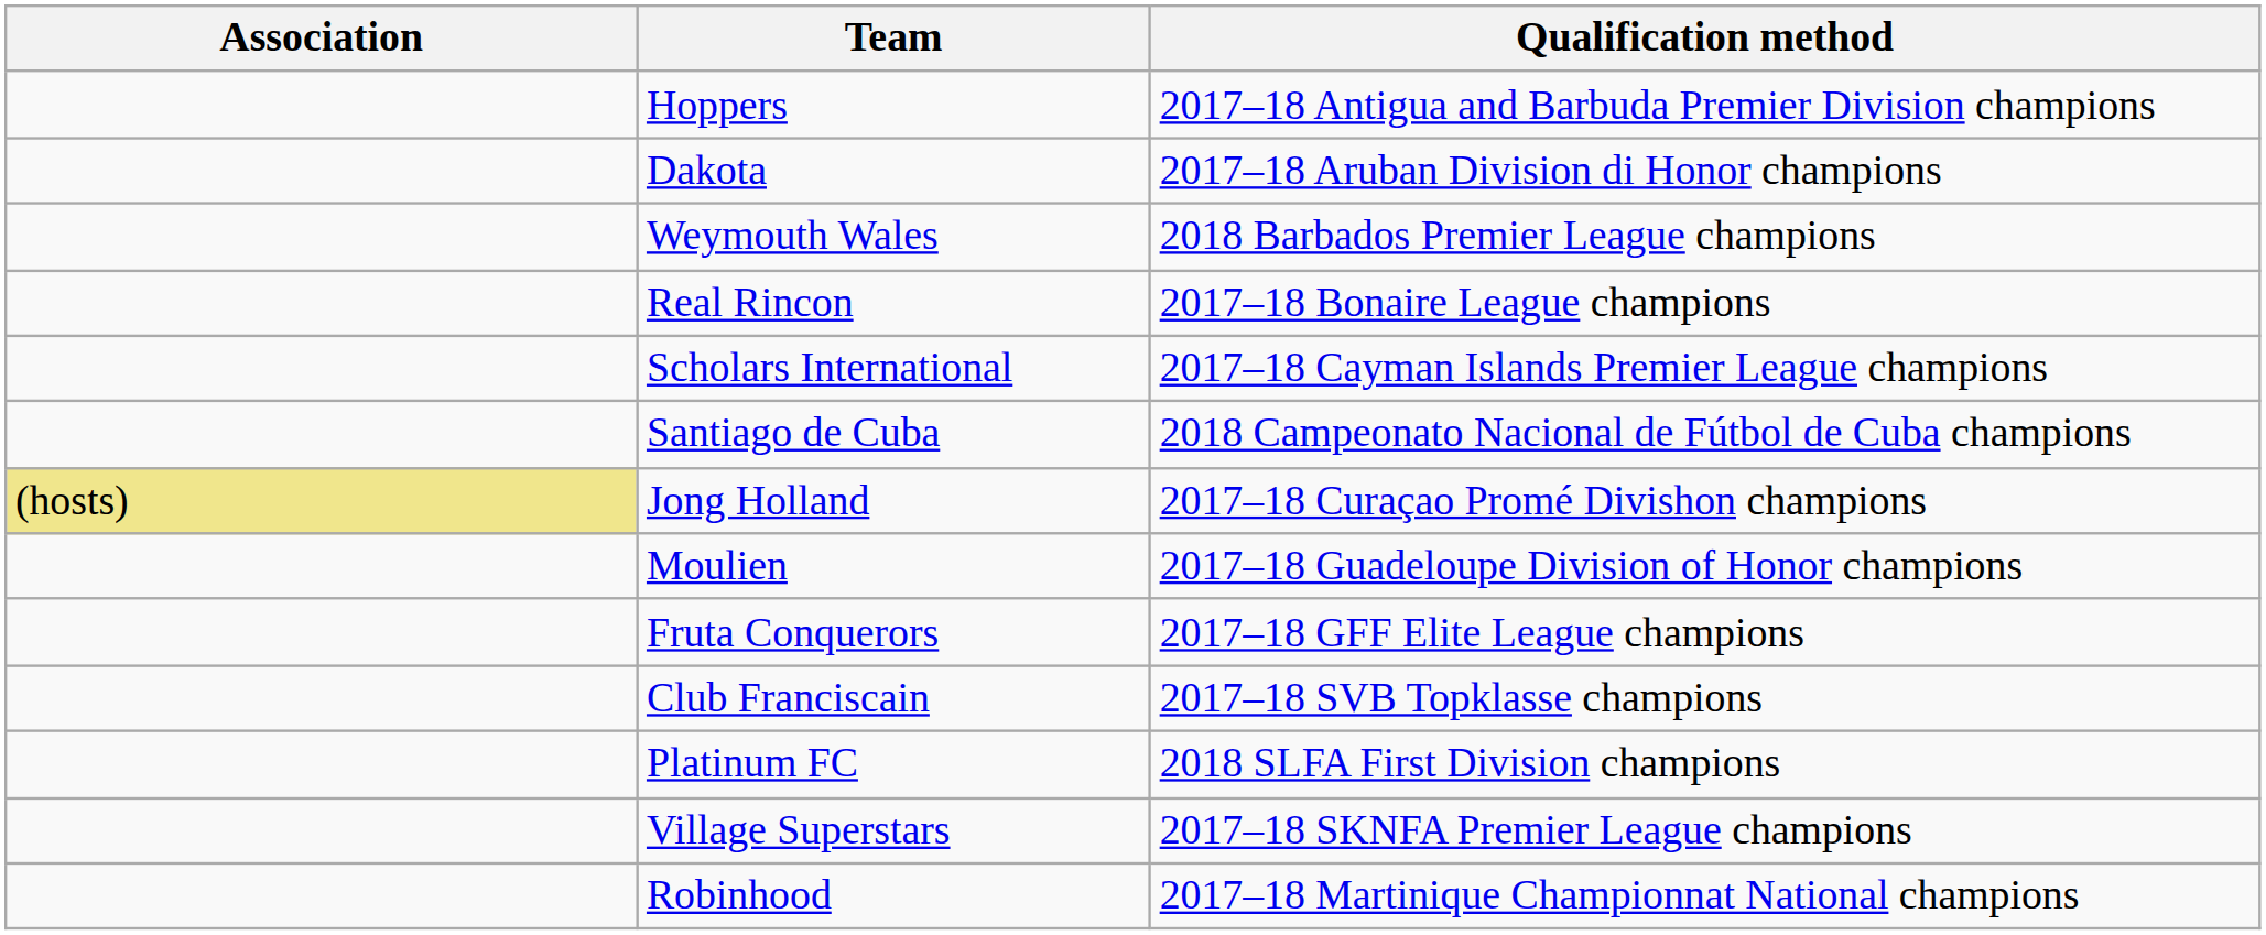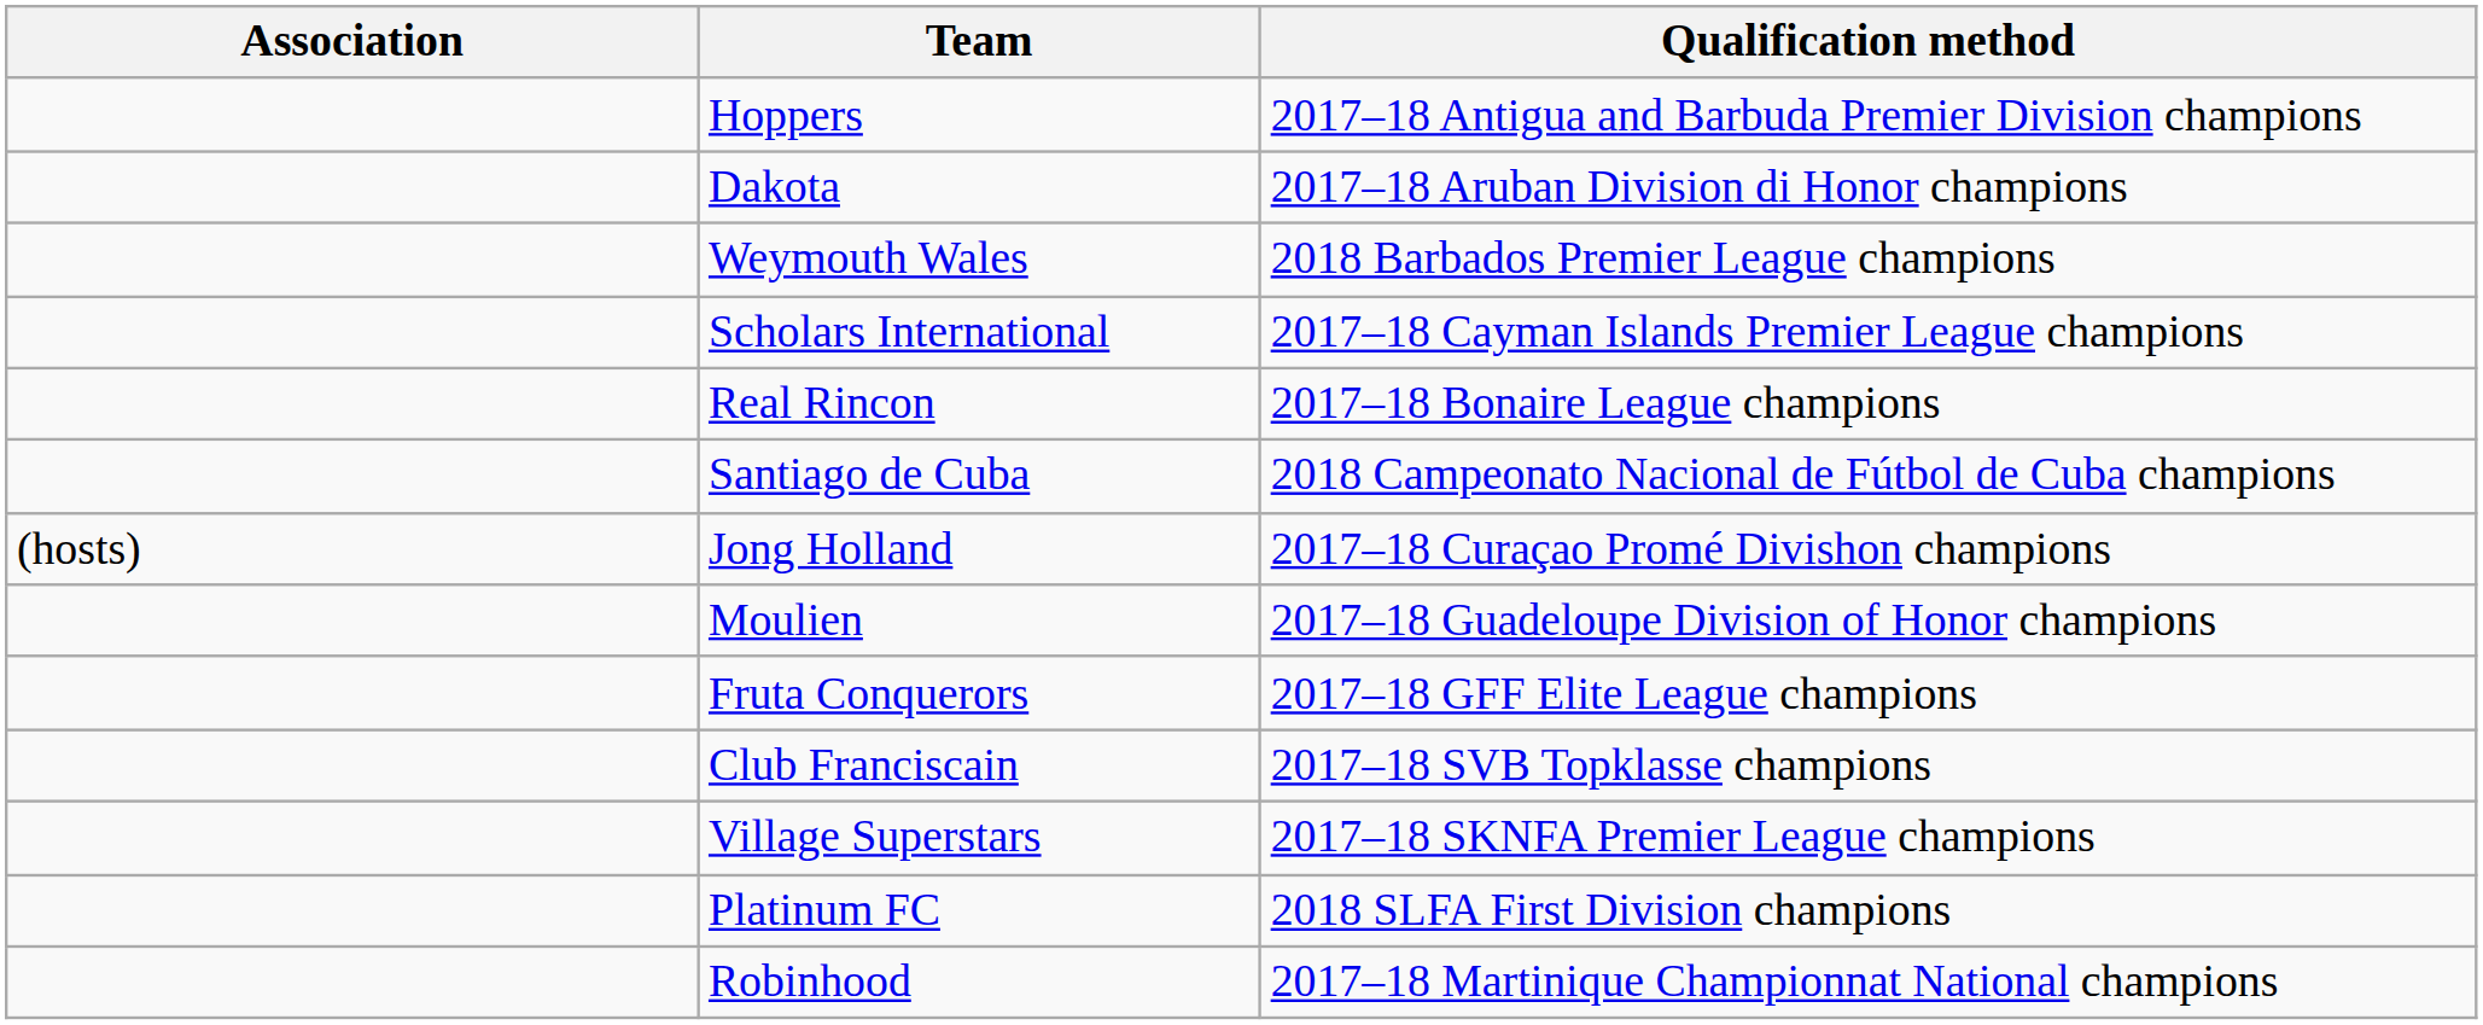rows swapped: Real Rincon <-> Scholars International
Jong Holland | Association: khaki background -> no background
rows swapped: Village Superstars <-> Platinum FC
